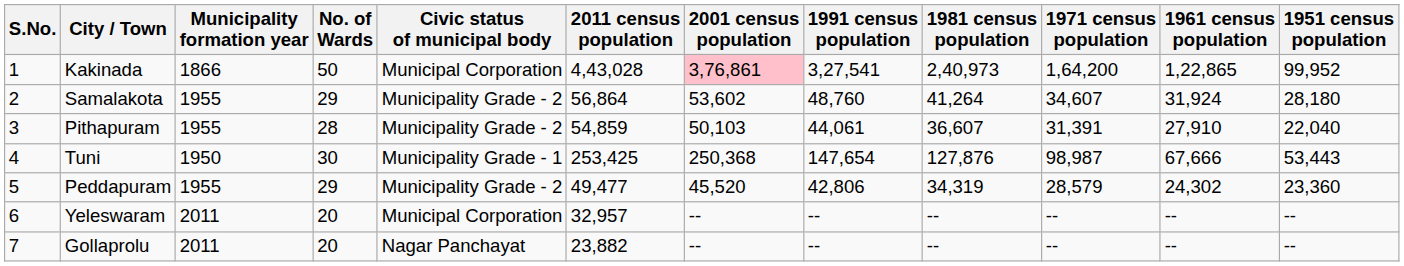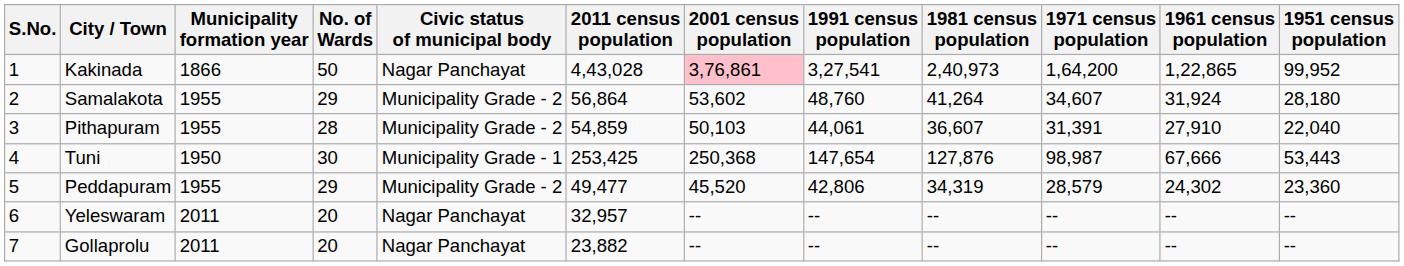Kakinada | Civic status of municipal body: Municipal Corporation -> Nagar Panchayat
Yeleswaram | Civic status of municipal body: Municipal Corporation -> Nagar Panchayat
